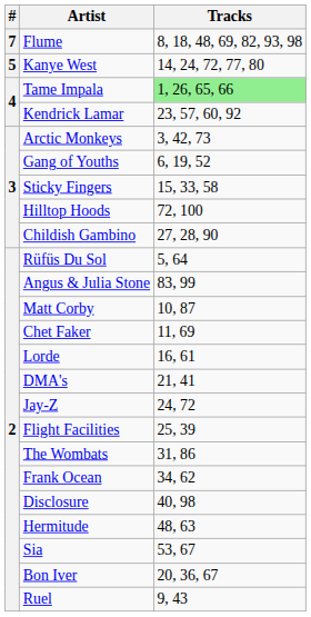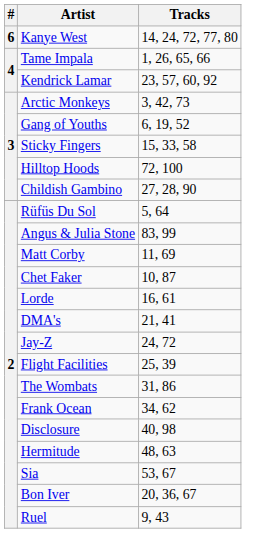- row: 7 | Flume | 8, 18, 48, 69, 82, 93, 98
Kanye West | #: 5 -> 6
Tame Impala | Tracks: lightgreen background -> no background
Matt Corby | Tracks: 10, 87 -> 11, 69
Chet Faker | Tracks: 11, 69 -> 10, 87
